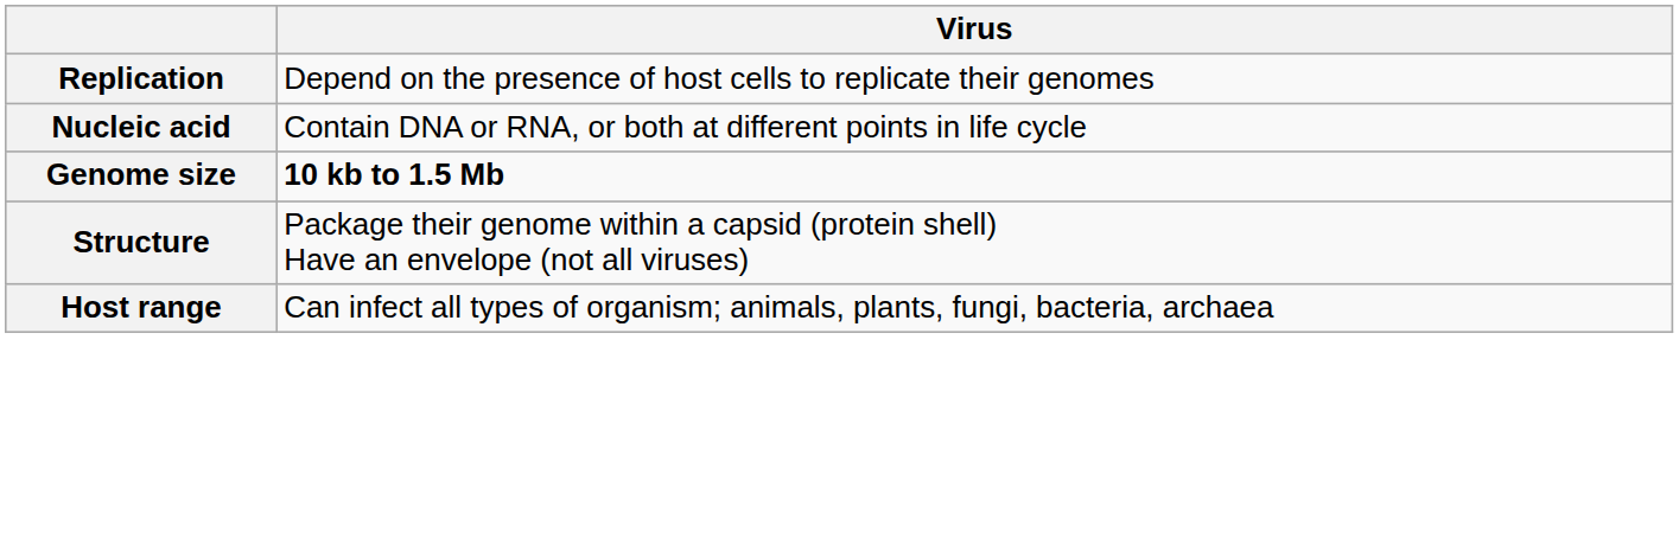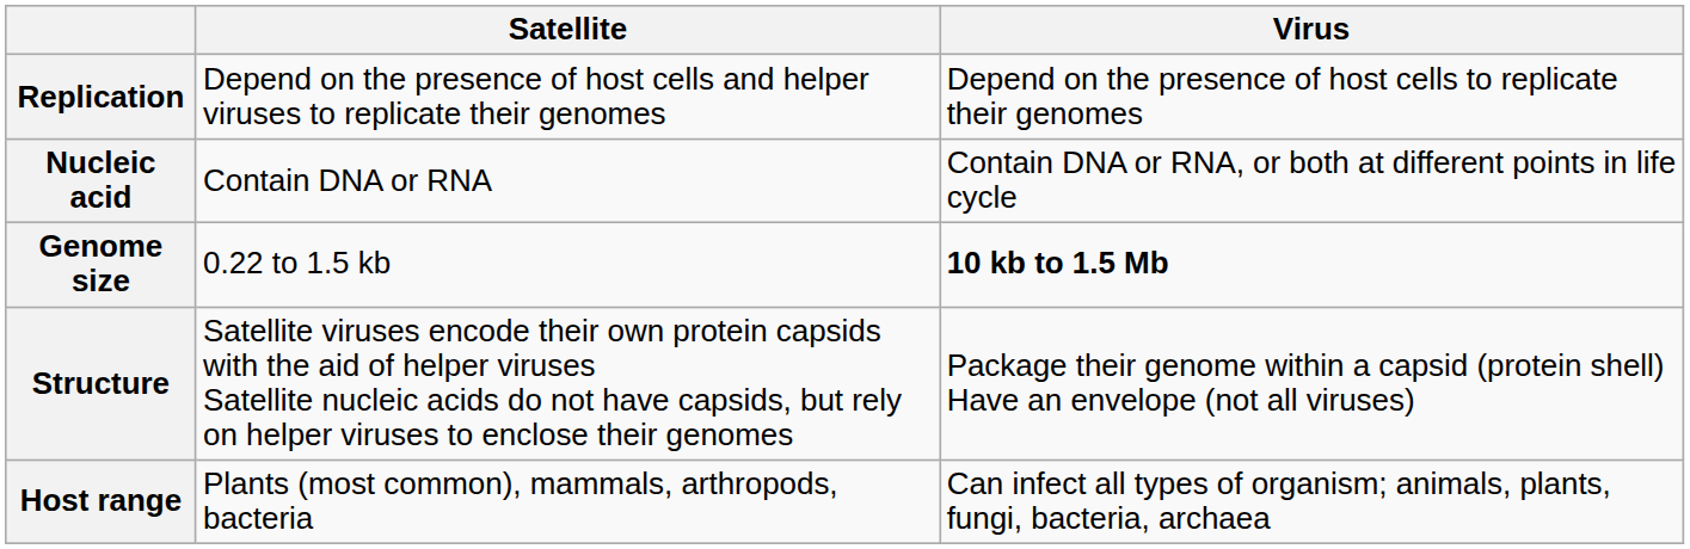+ column: Satellite | Depend on the presence of host cells and helper viruses to replicate their genomes | Contain DNA or RNA | 0.22 to 1.5 kb | Satellite viruses encode their own protein capsids with the aid of helper viruses Satellite nucleic acids do not have capsids, but rely on helper viruses to enclose their genomes | Plants (most common), mammals, arthropods, bacteria
